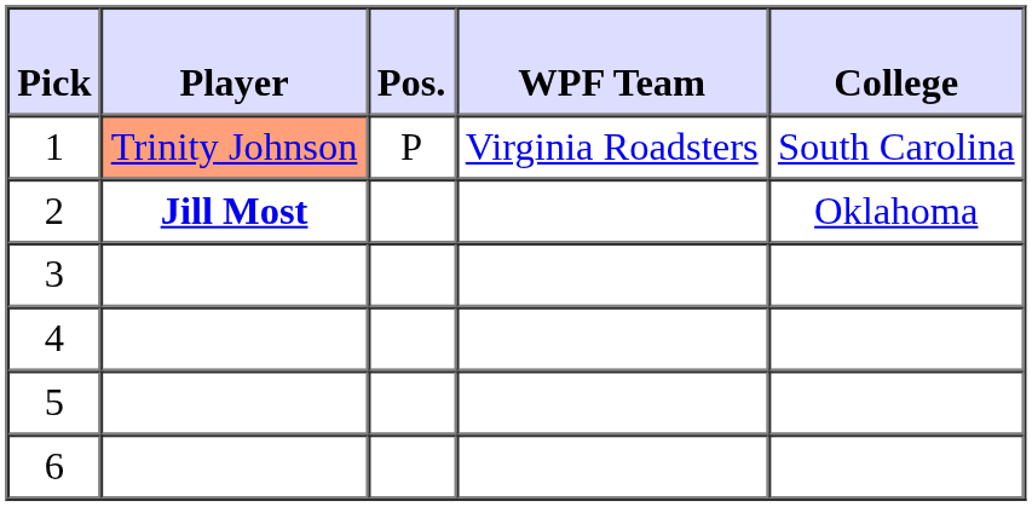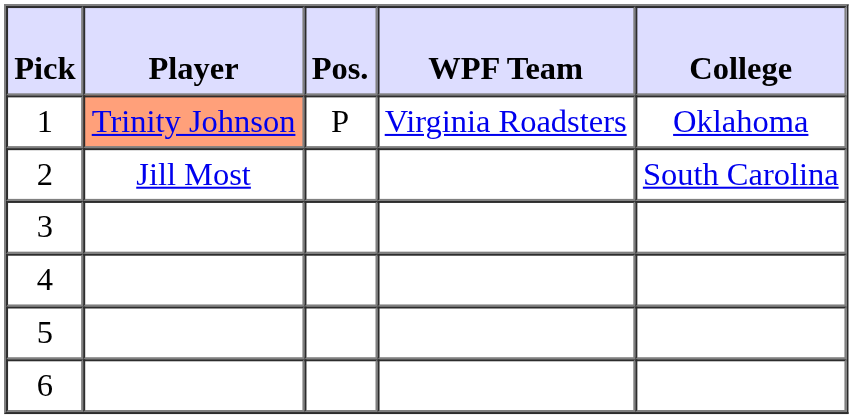1 | College: South Carolina -> Oklahoma
2 | Player: bold -> normal
2 | College: Oklahoma -> South Carolina
